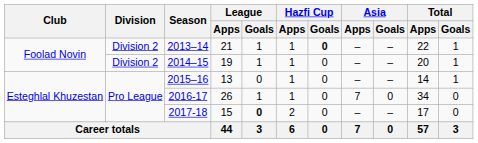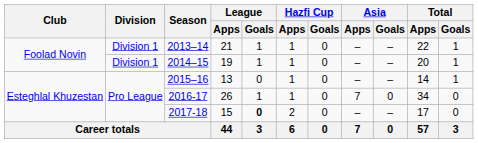2013–14 | Division: Division 2 -> Division 1
2013–14 | Hazfi Cup / Goals: bold -> normal
2014–15 | Division: Division 2 -> Division 1
